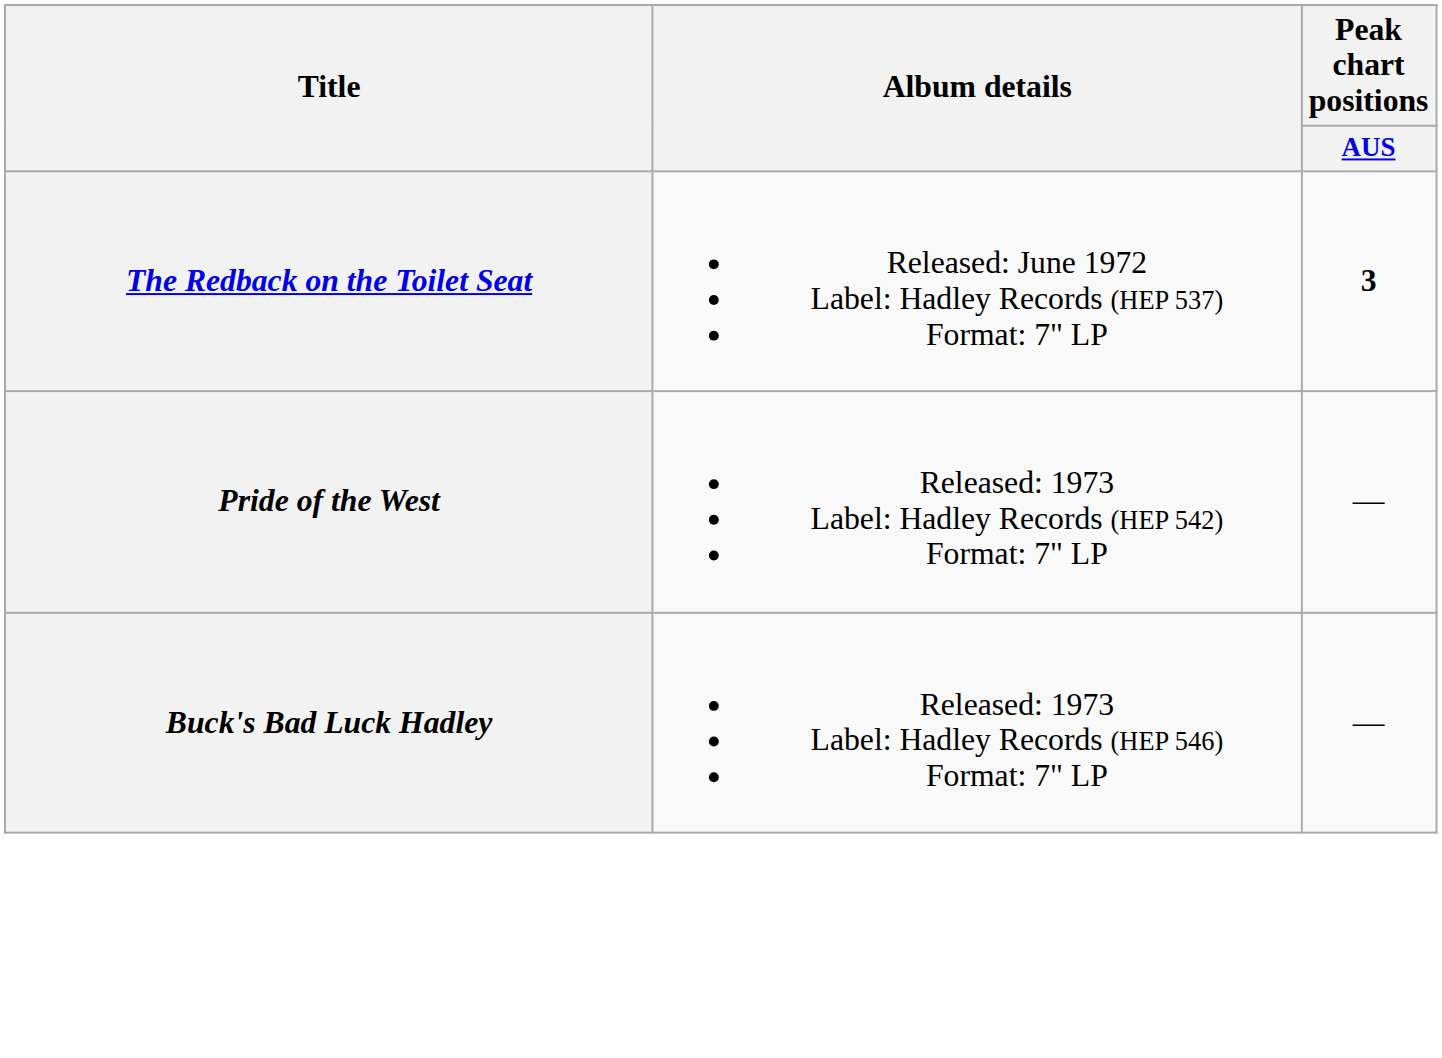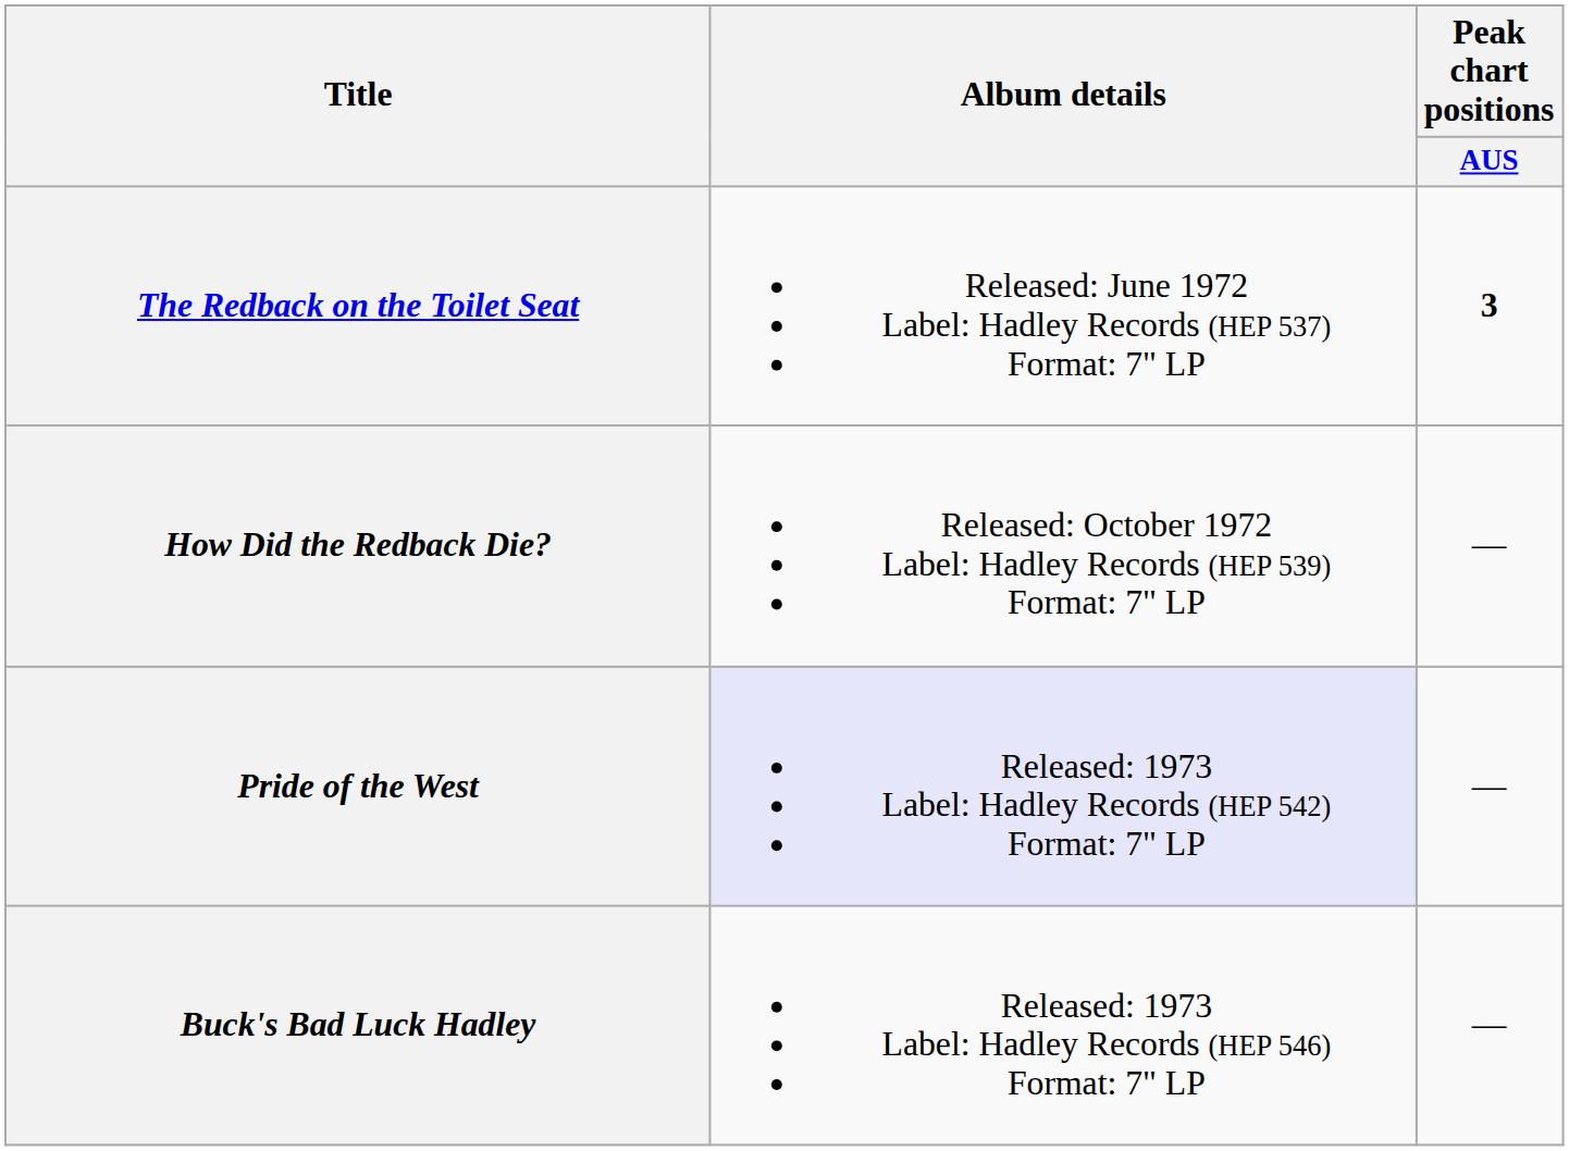+ row: How Did the Redback Die? | Released: October 1972 Label: Hadley Records (HEP 539) Format: 7" LP | —
Pride of the West | Album details: no background -> lavender background
